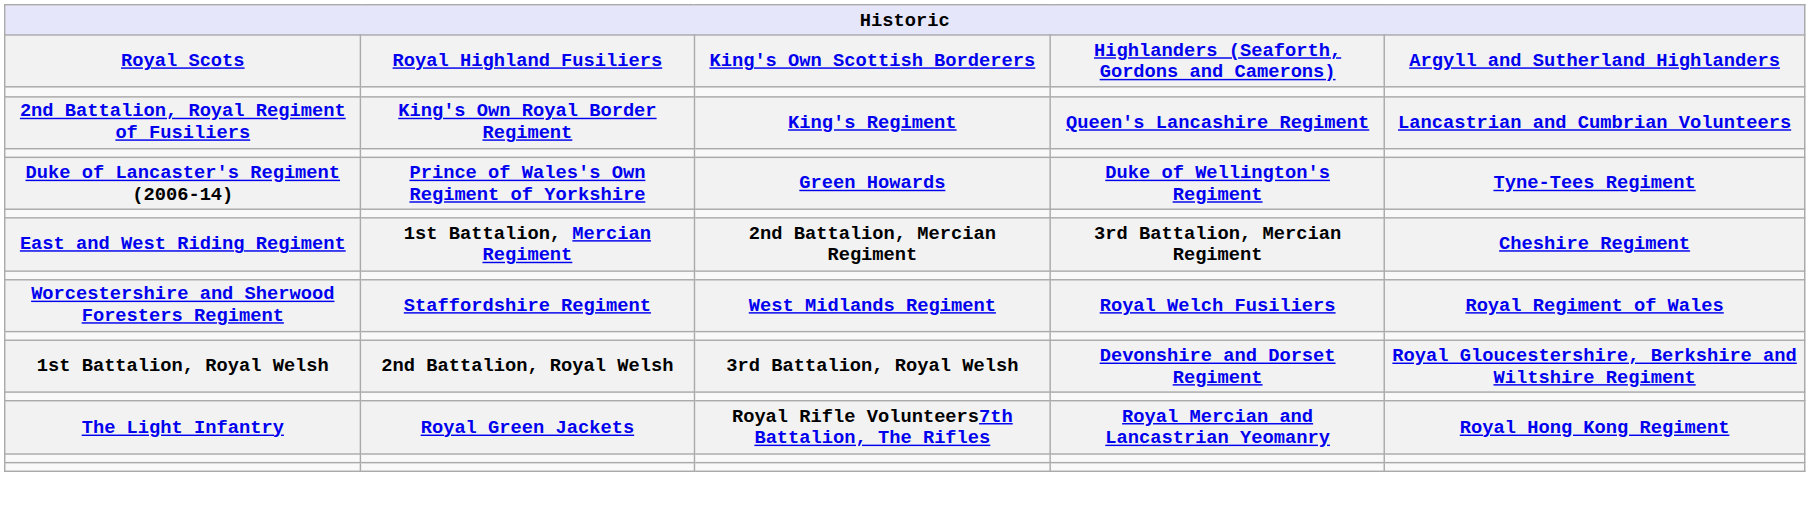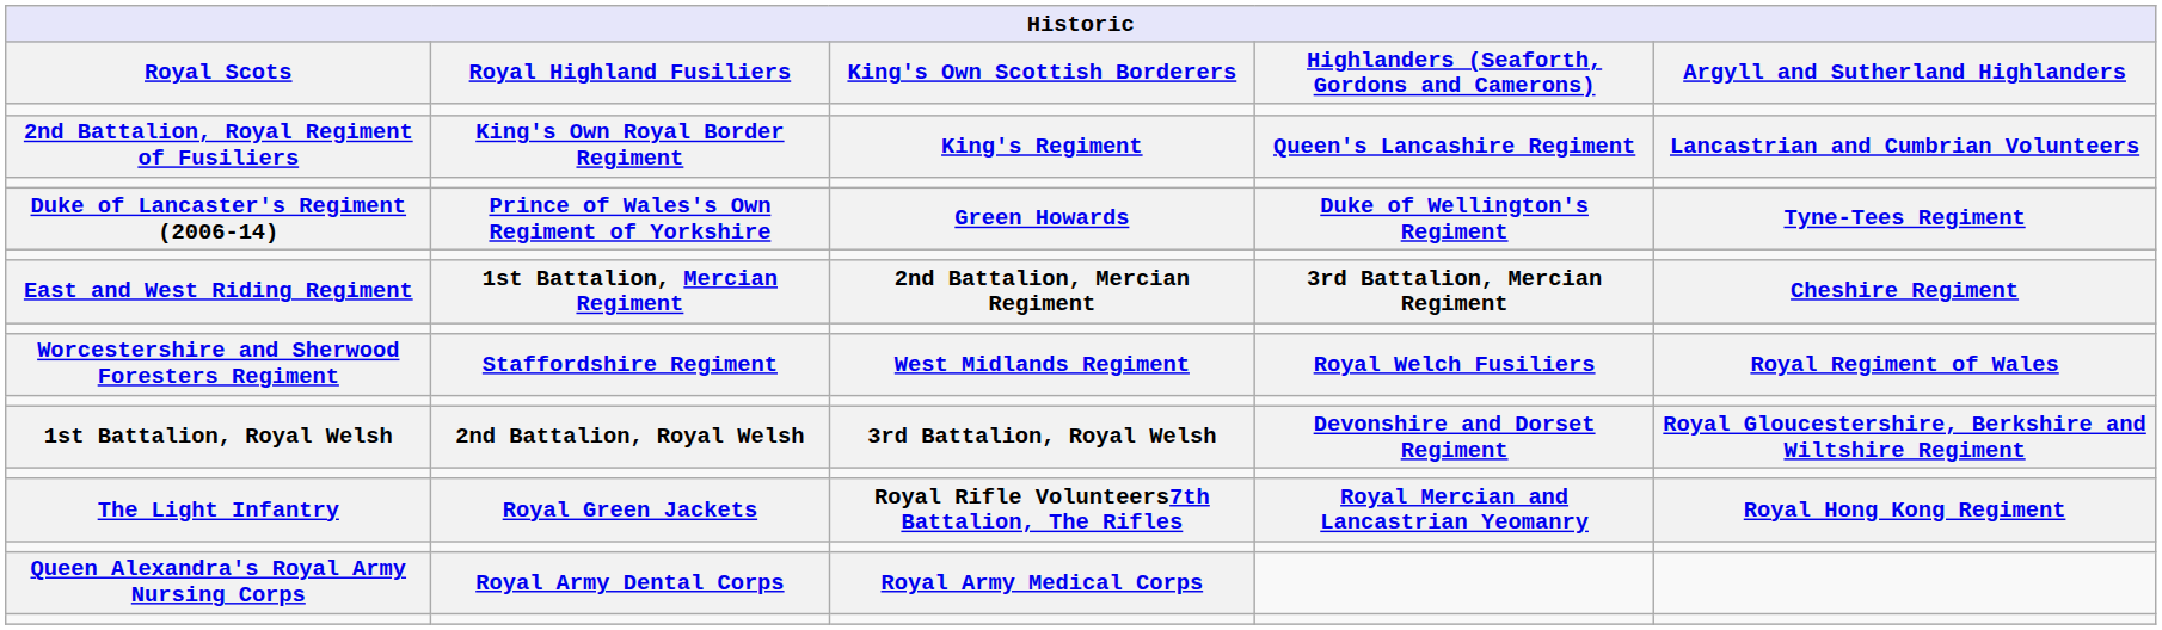+ row: Queen Alexandra's Royal Army Nursing Corps | Royal Army Dental Corps | Royal Army Medical Corps
